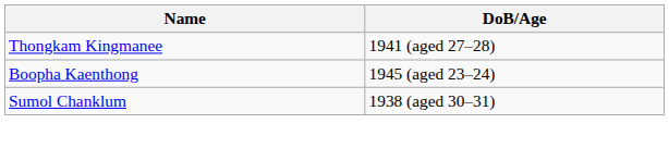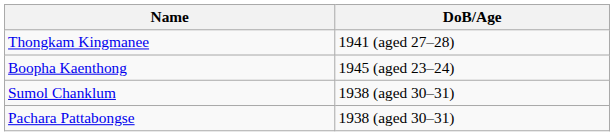+ row: Pachara Pattabongse | 1938 (aged 30–31)
